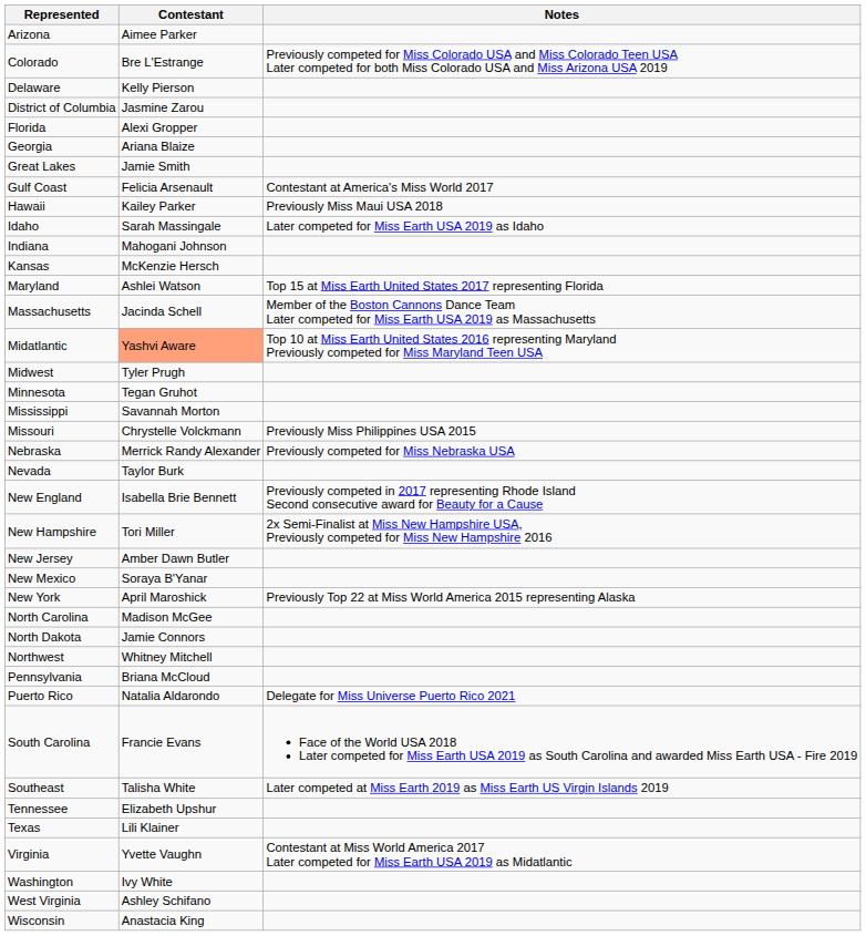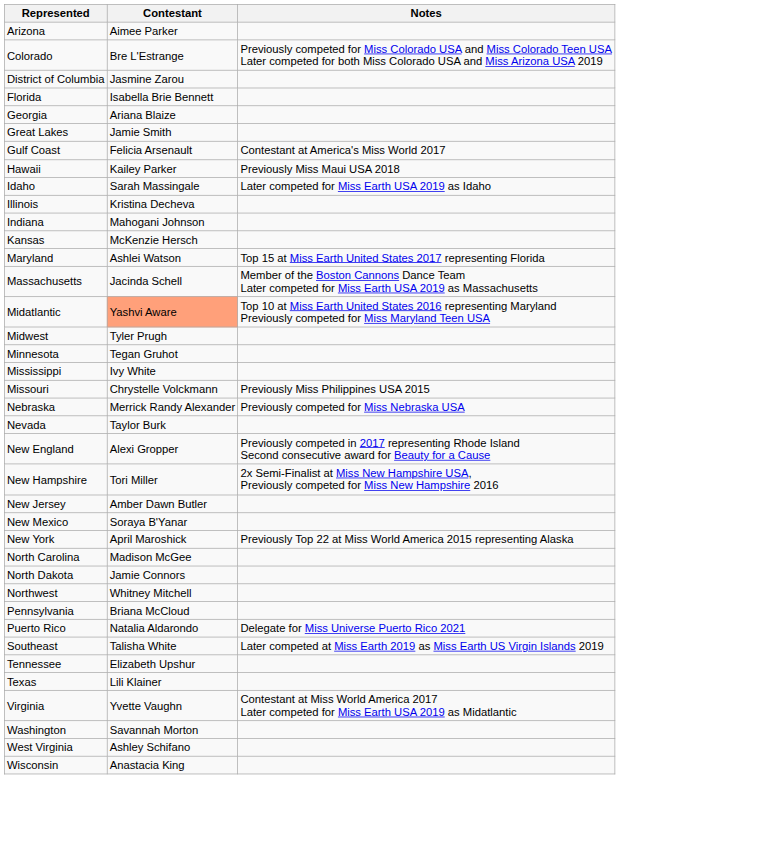- row: Delaware | Kelly Pierson
Florida | Contestant: Alexi Gropper -> Isabella Brie Bennett
+ row: Illinois | Kristina Decheva
Mississippi | Contestant: Savannah Morton -> Ivy White
New England | Contestant: Isabella Brie Bennett -> Alexi Gropper
- row: South Carolina | Francie Evans | Face of the World USA 2018 Later competed for Miss Earth USA 2019 as South Carolina and awarded Miss Earth USA - Fire 2019
Washington | Contestant: Ivy White -> Savannah Morton
